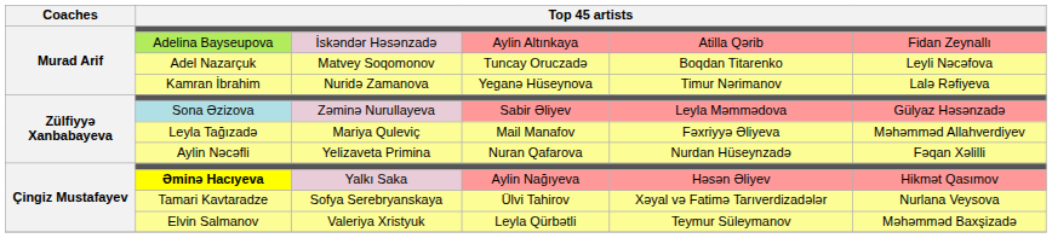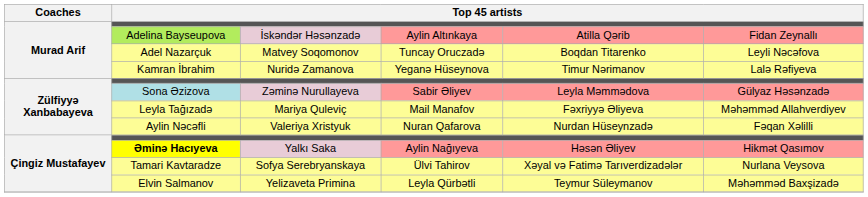Aylin Nəcəfli | column 3: Yelizaveta Primina -> Valeriya Xristyuk
Elvin Salmanov | column 3: Valeriya Xristyuk -> Yelizaveta Primina
